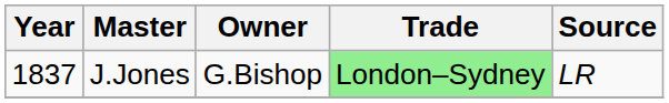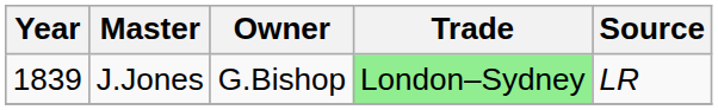J.Jones | Year: 1837 -> 1839
